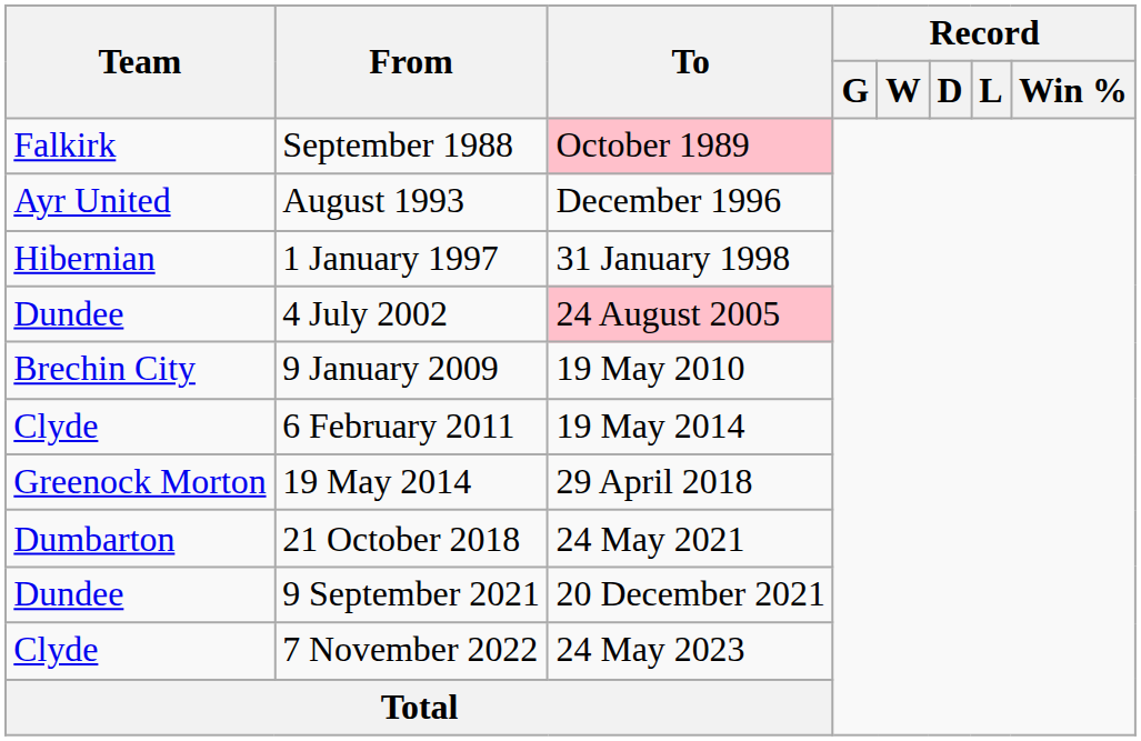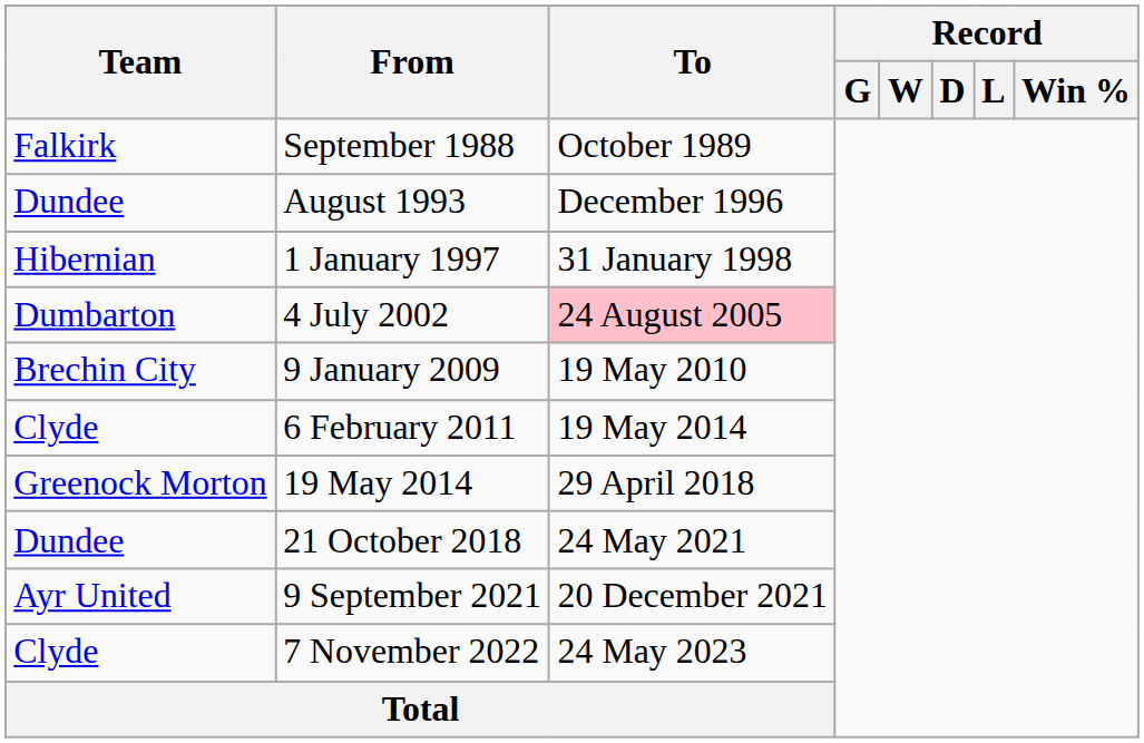September 1988 | To: pink background -> no background
August 1993 | Team: Ayr United -> Dundee
4 July 2002 | Team: Dundee -> Dumbarton
21 October 2018 | Team: Dumbarton -> Dundee
9 September 2021 | Team: Dundee -> Ayr United
